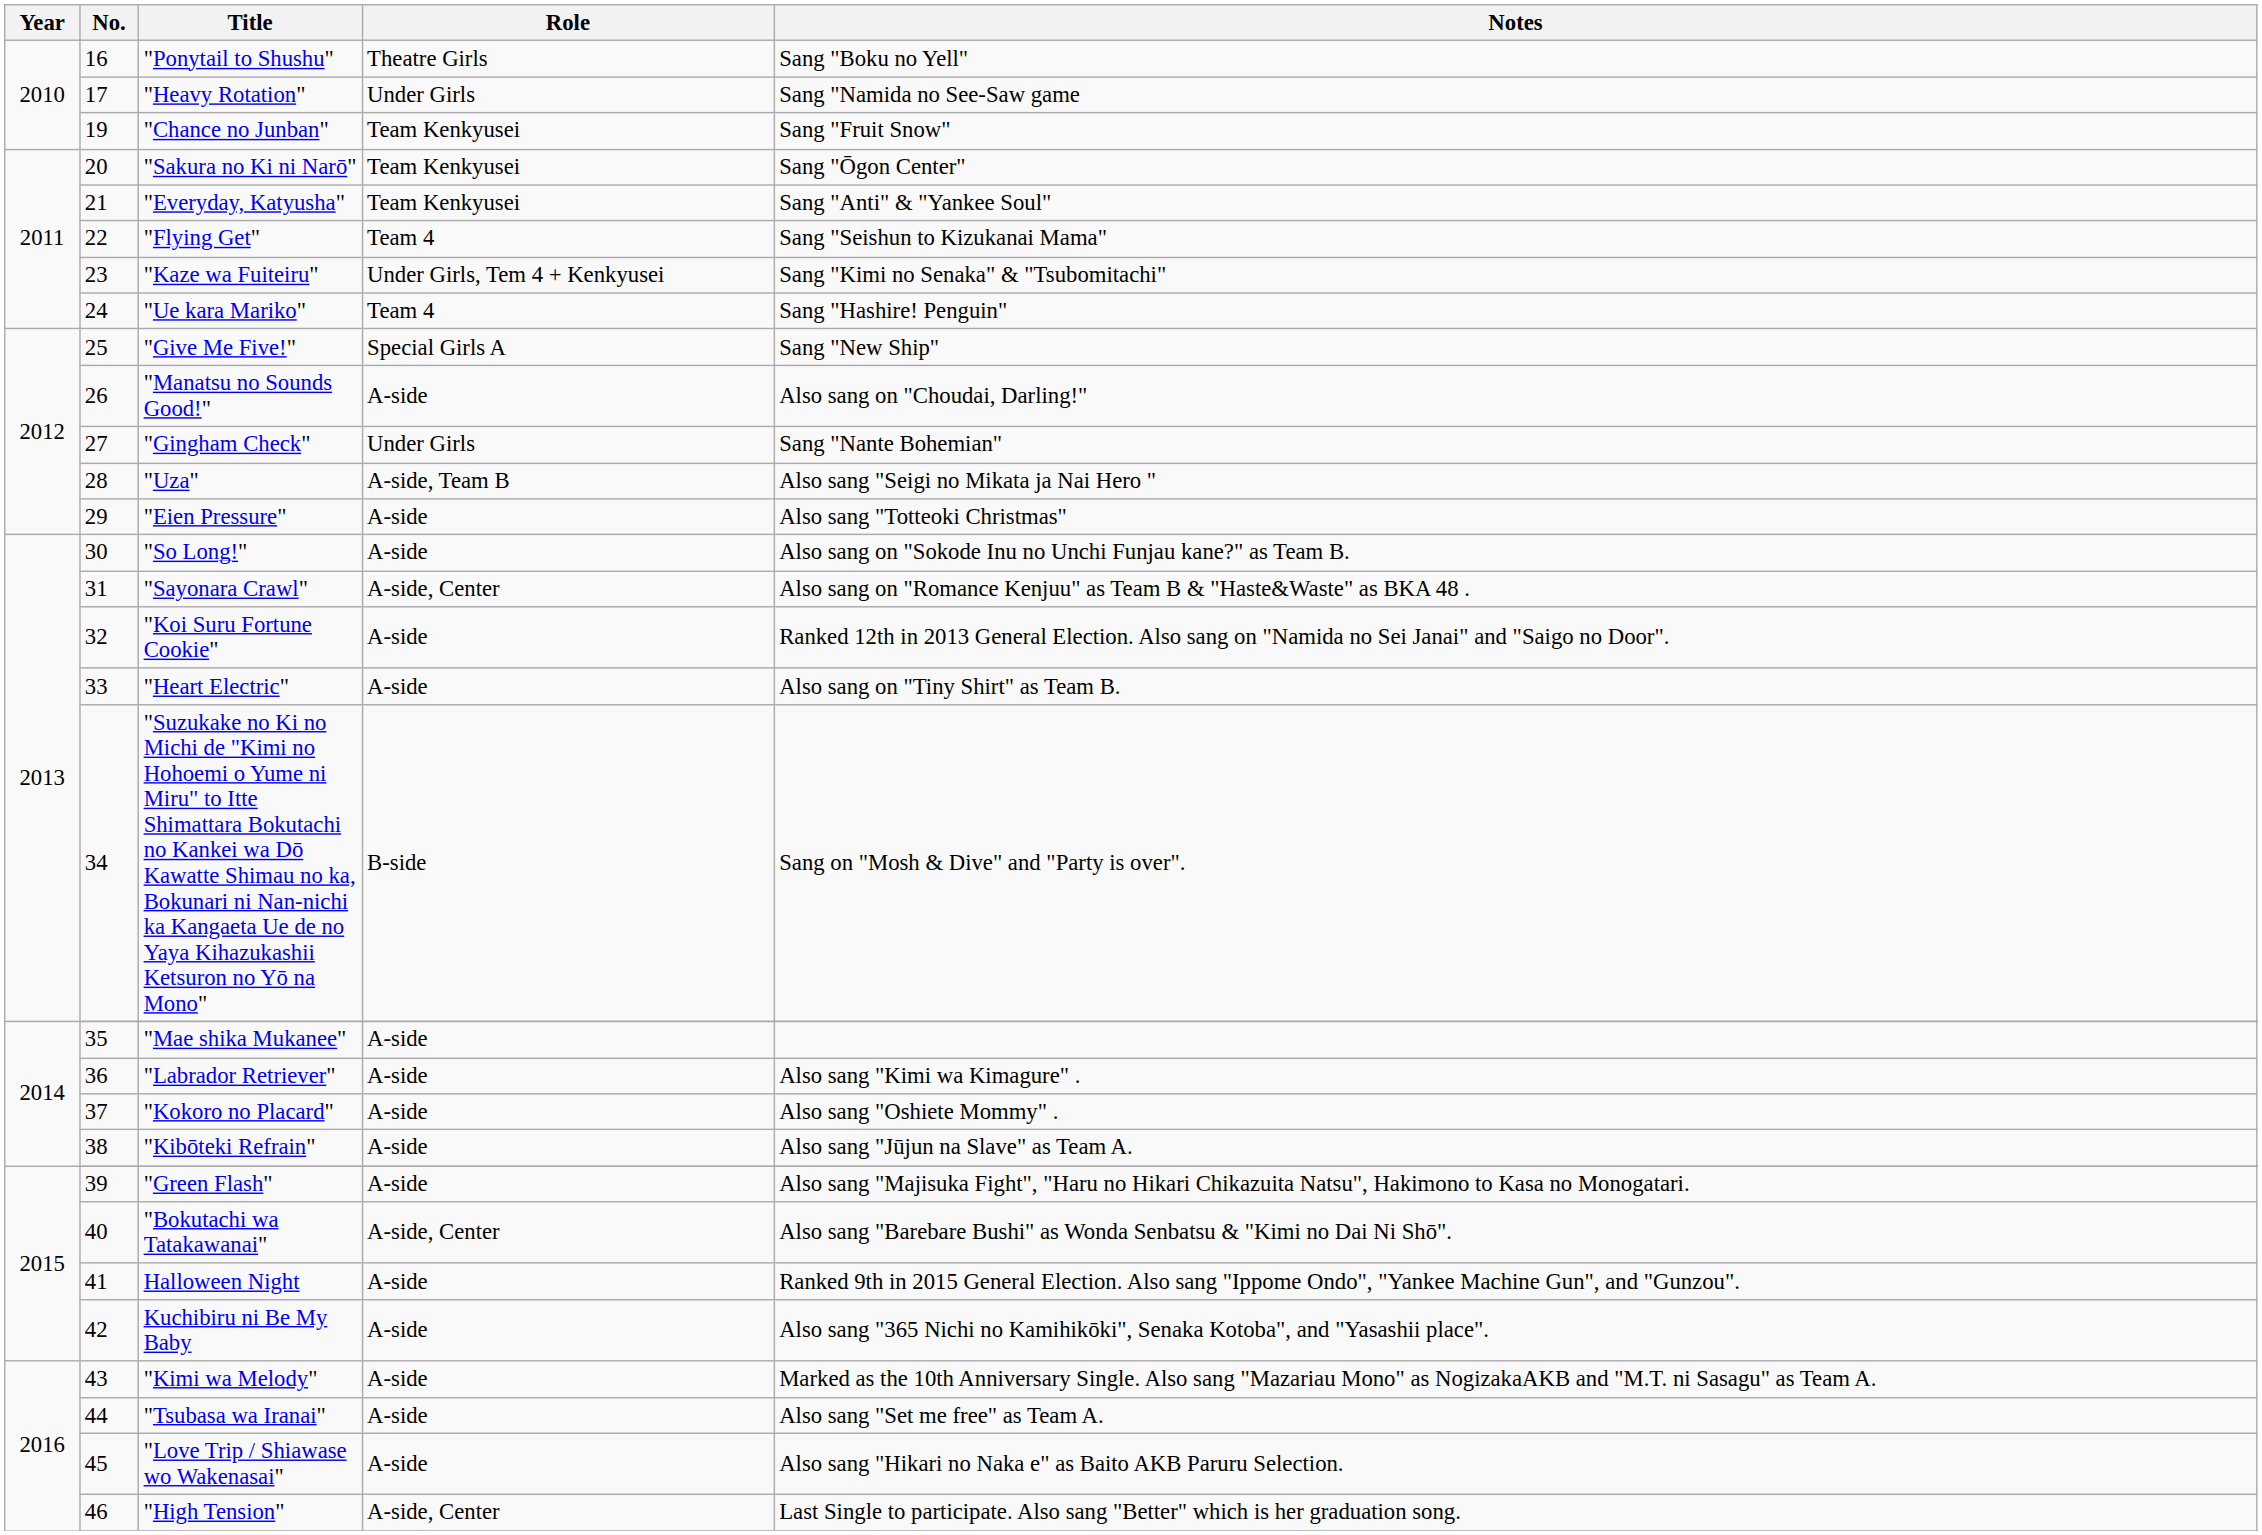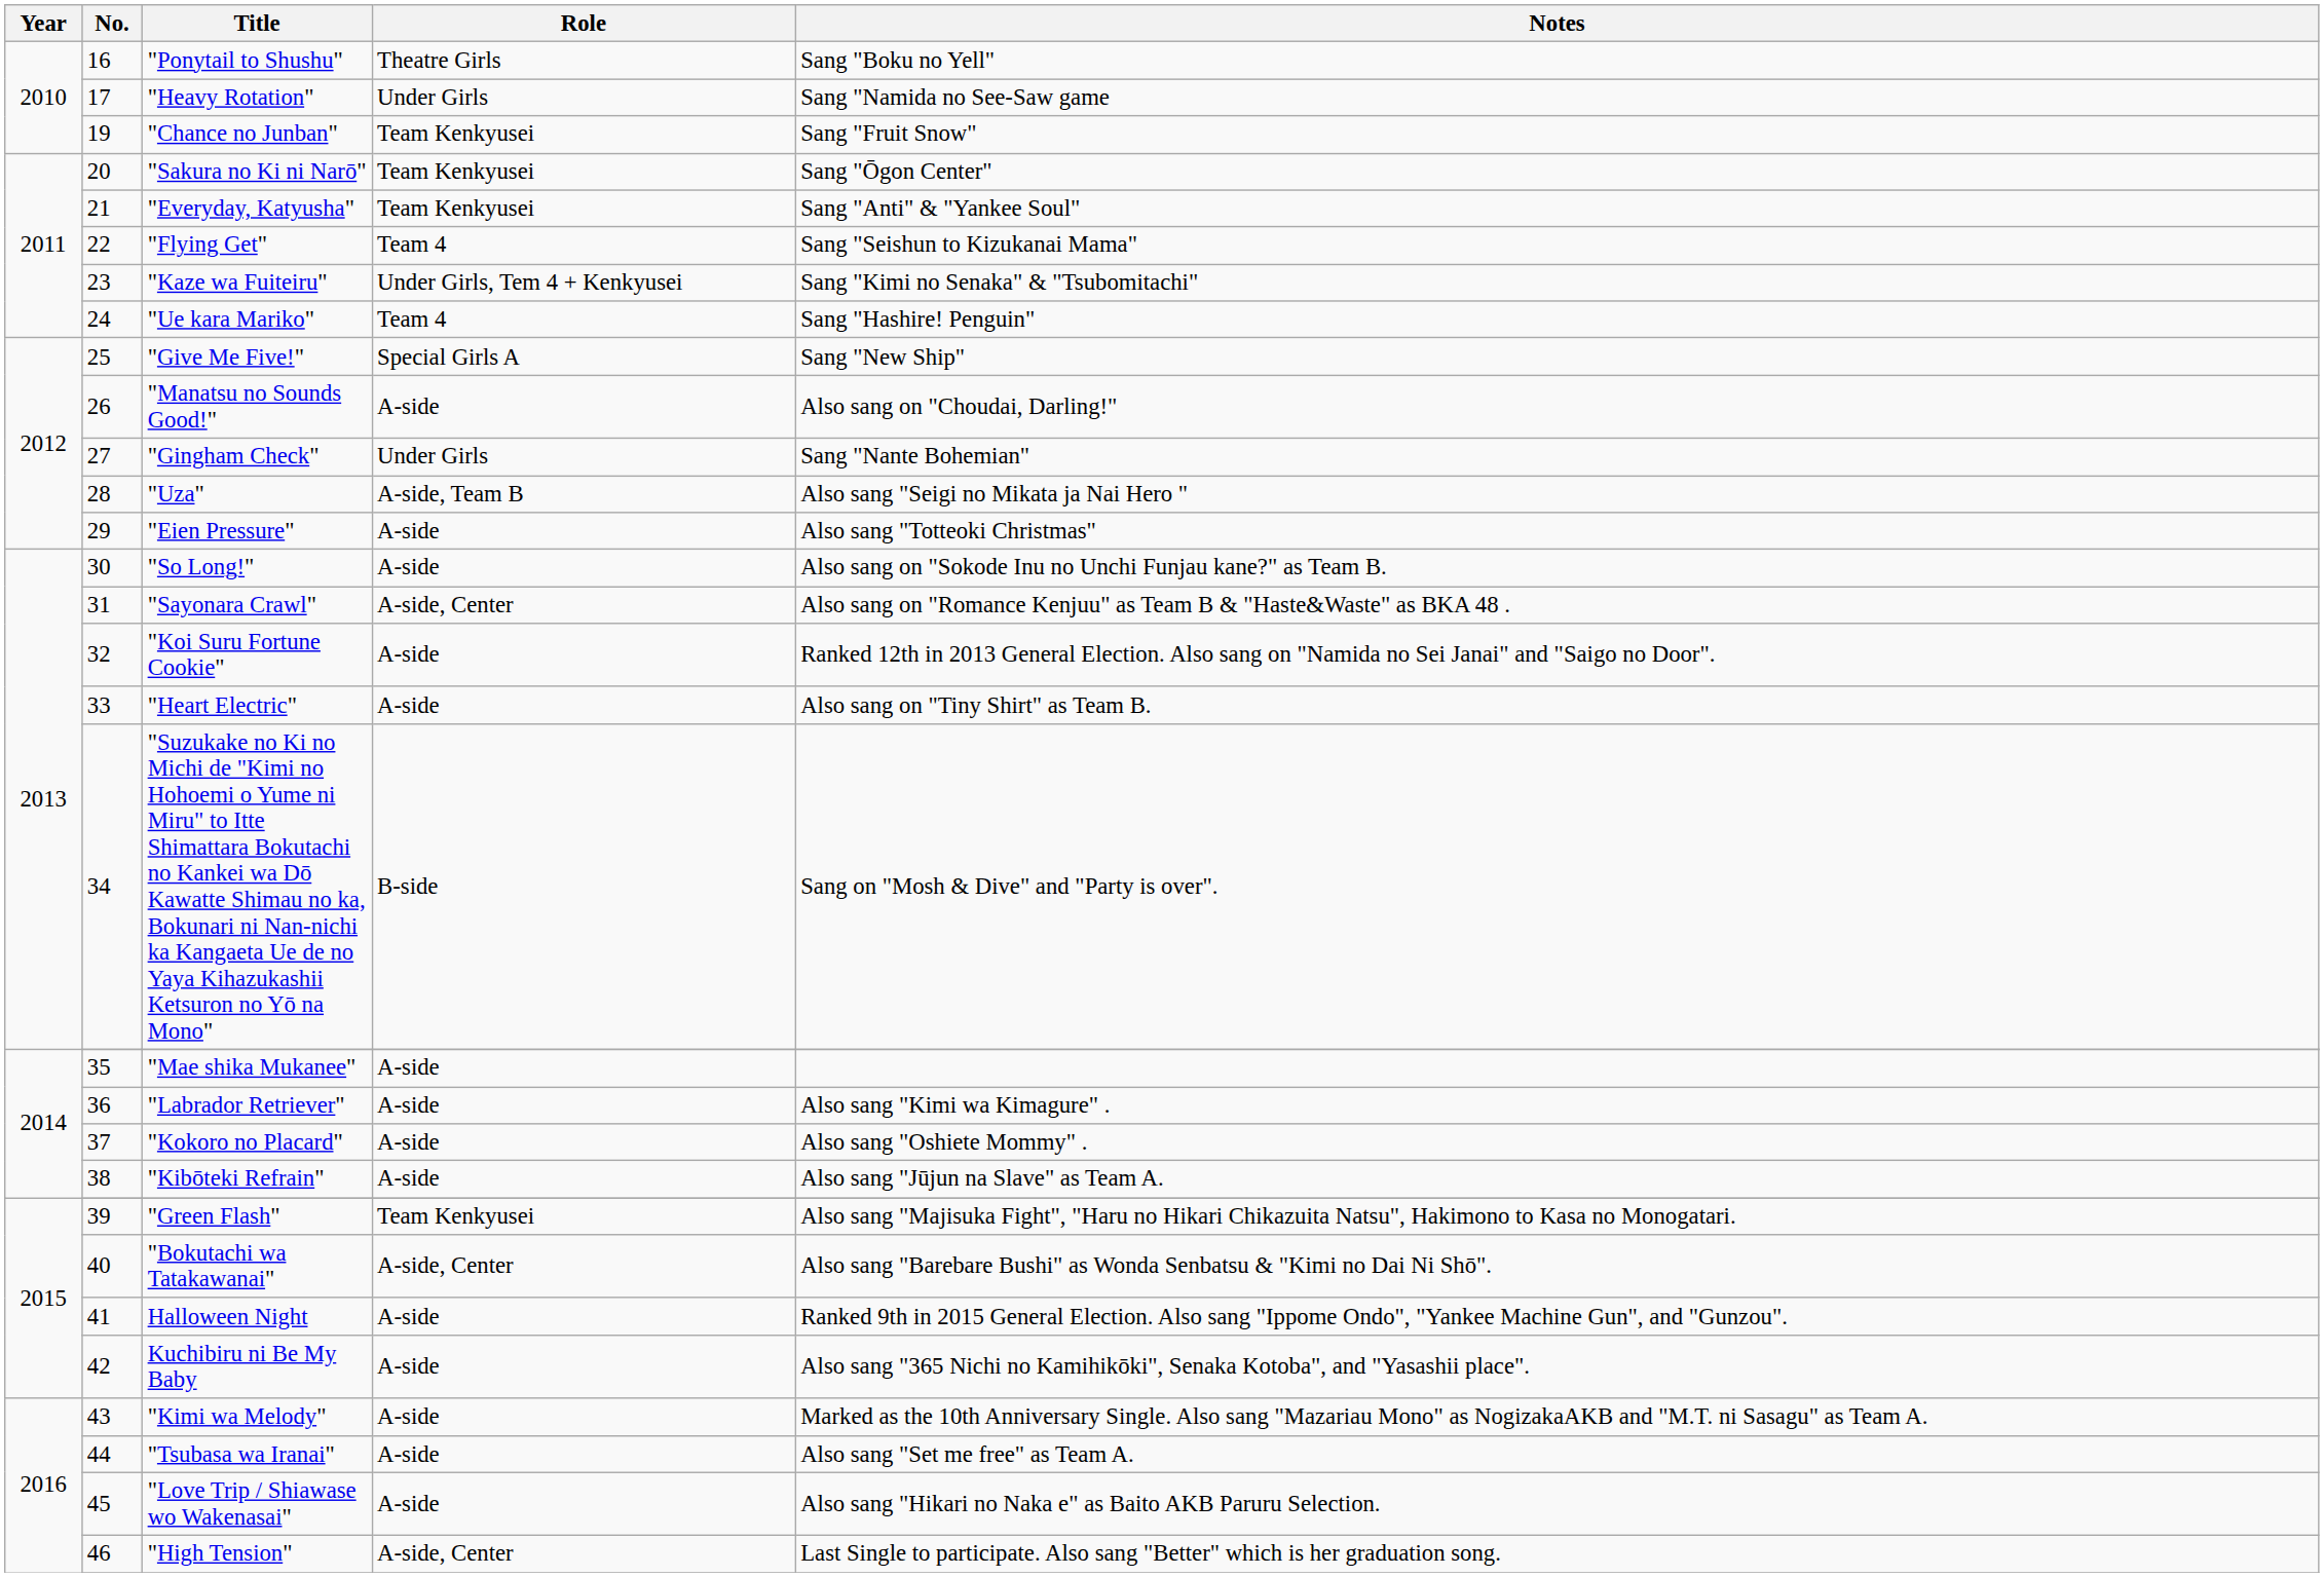"Green Flash" | Role: A-side -> Team Kenkyusei
